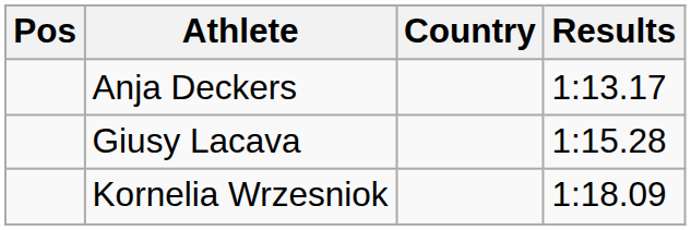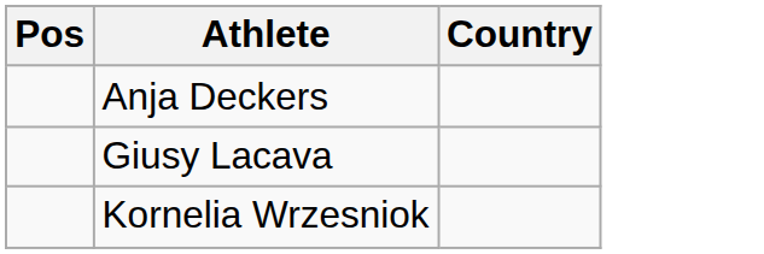- column: Results | 1:13.17 | 1:15.28 | 1:18.09
